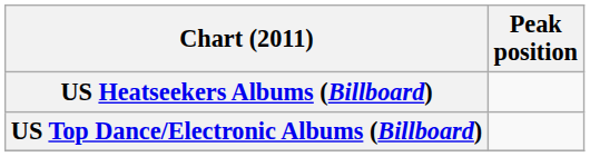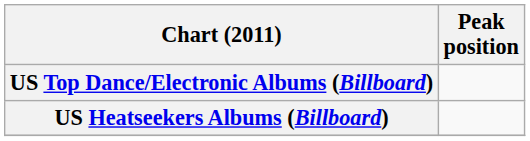rows swapped: US Heatseekers Albums (Billboard) <-> US Top Dance/Electronic Albums (Billboard)
